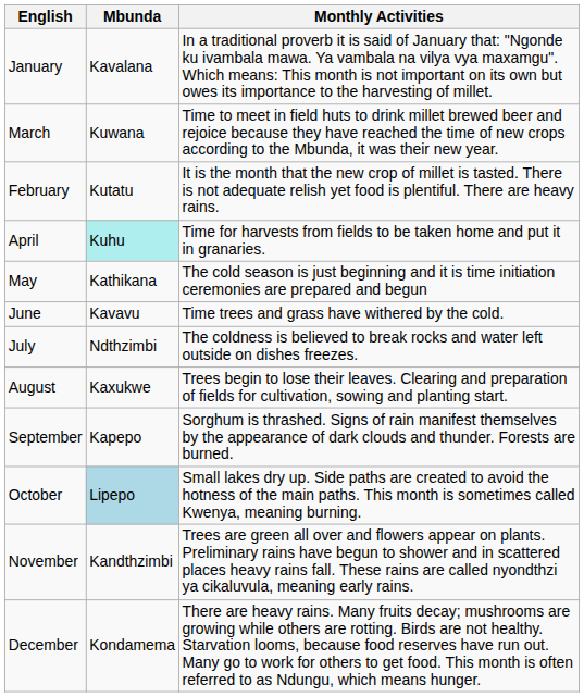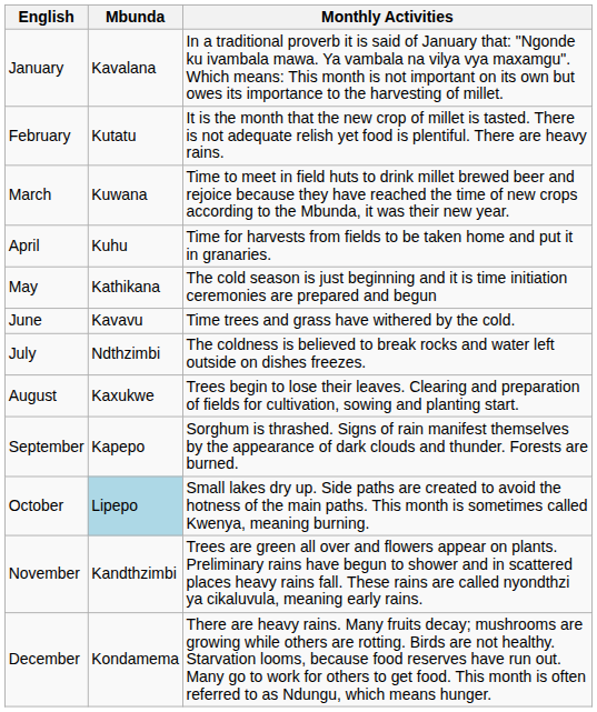rows swapped: February <-> March
April | Mbunda: paleturquoise background -> no background
